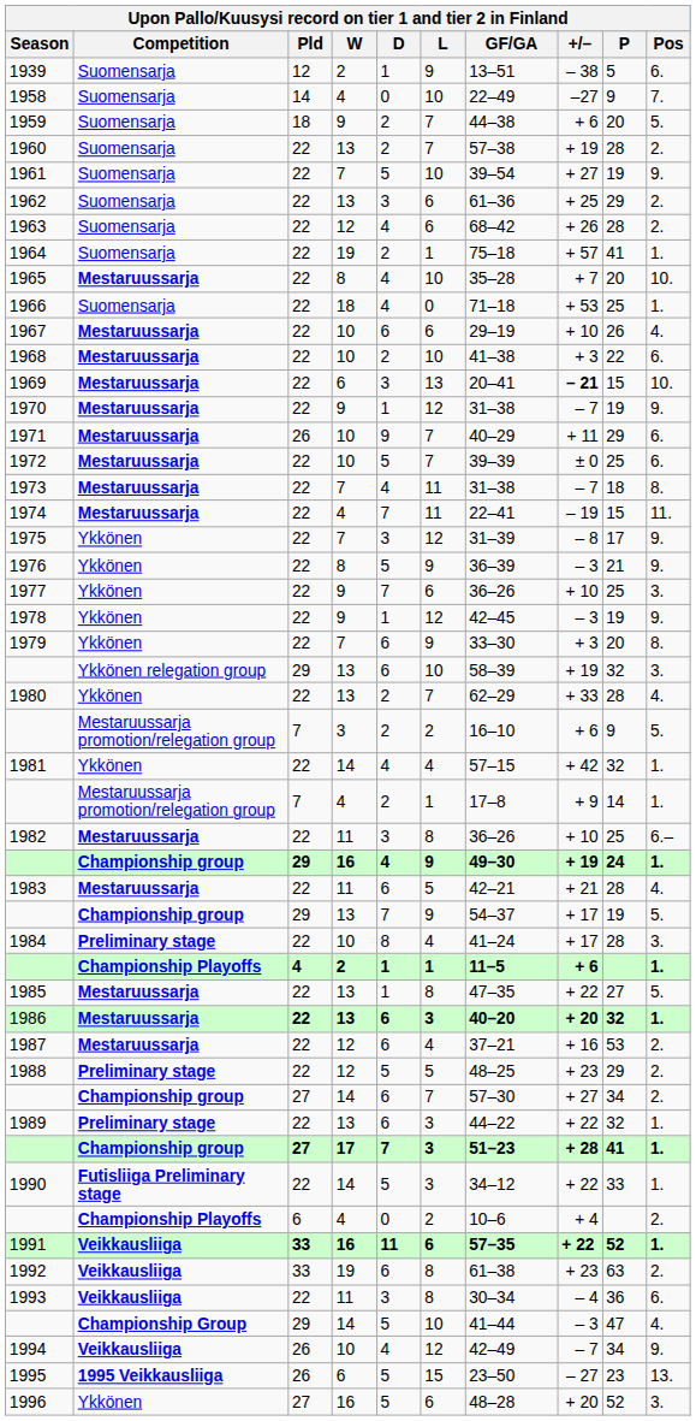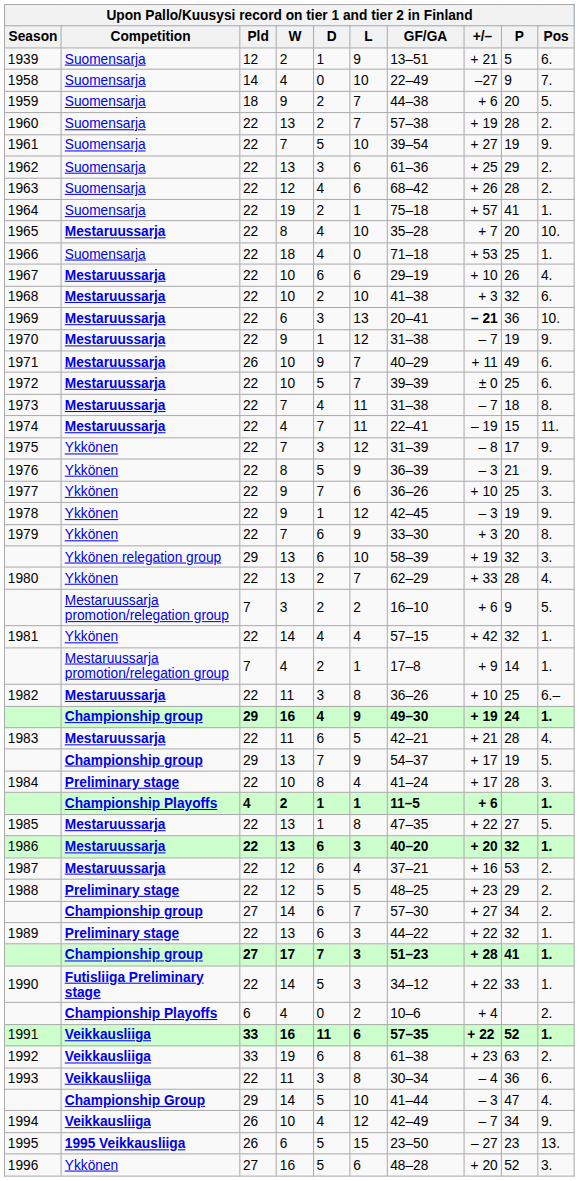1939 | +/–: – 38 -> + 21
1968 | P: 22 -> 32
1969 | P: 15 -> 36
1971 | P: 29 -> 49
